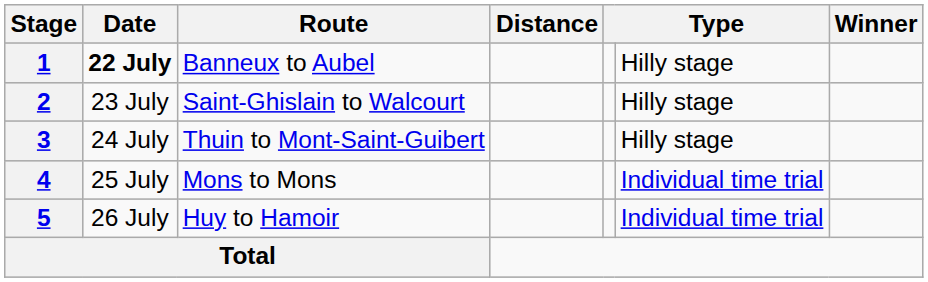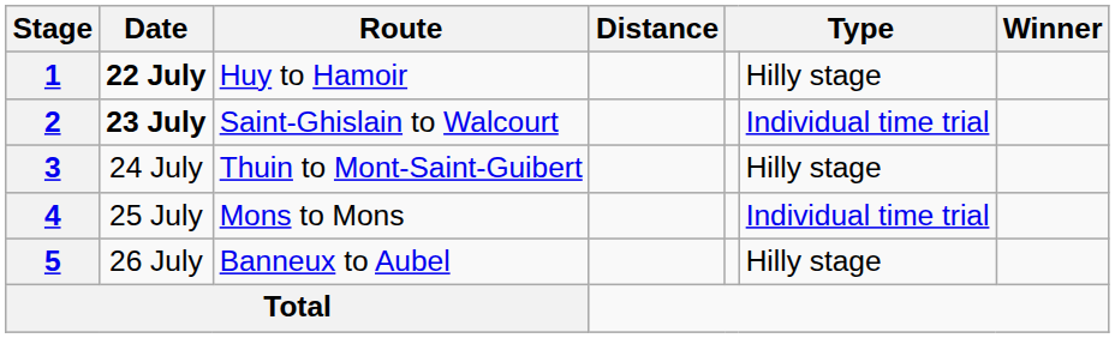1 | Route: Banneux to Aubel -> Huy to Hamoir
2 | Date: normal -> bold
2 | column 6: Hilly stage -> Individual time trial
5 | Route: Huy to Hamoir -> Banneux to Aubel
5 | column 6: Individual time trial -> Hilly stage
